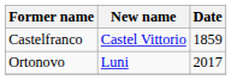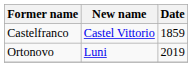Ortonovo | Date: 2017 -> 2019
